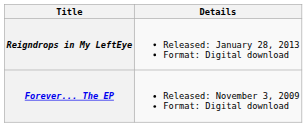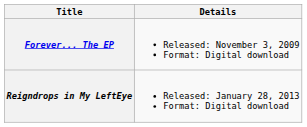rows swapped: Forever... The EP <-> Reigndrops in My LeftEye
